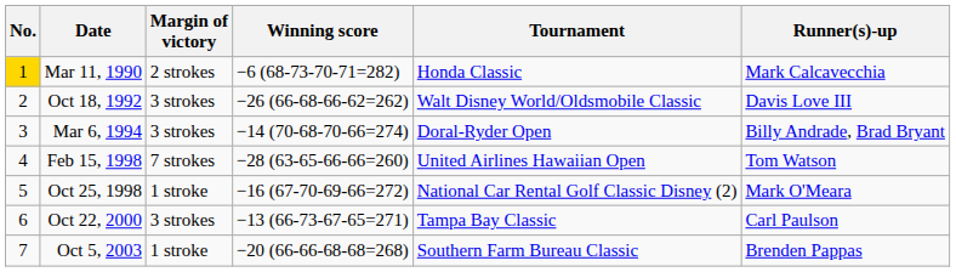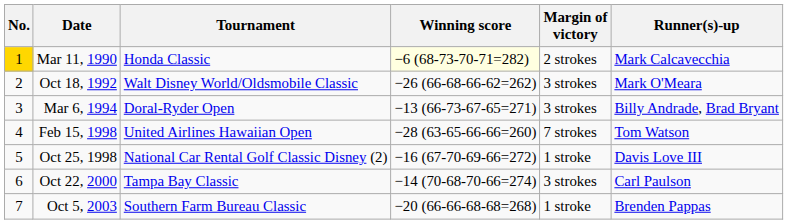columns swapped: Tournament <-> Margin of victory
Mar 11, 1990 | Winning score: no background -> lightyellow background
Oct 18, 1992 | Runner(s)-up: Davis Love III -> Mark O'Meara
Mar 6, 1994 | Winning score: −14 (70-68-70-66=274) -> −13 (66-73-67-65=271)
Oct 25, 1998 | Runner(s)-up: Mark O'Meara -> Davis Love III
Oct 22, 2000 | Winning score: −13 (66-73-67-65=271) -> −14 (70-68-70-66=274)
